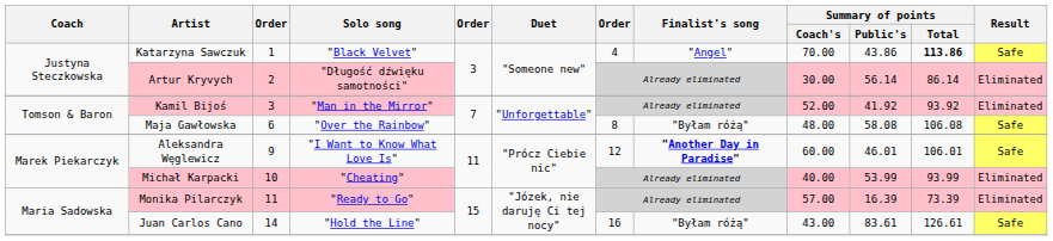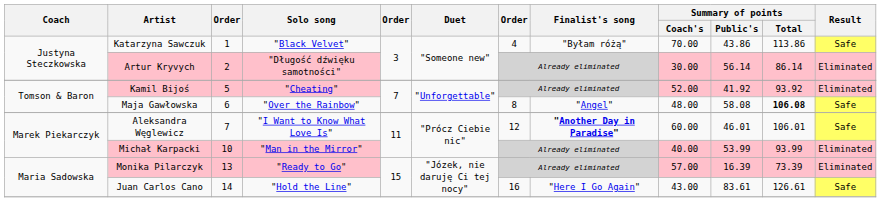Katarzyna Sawczuk | Finalist's song: "Angel" -> "Byłam różą"
Katarzyna Sawczuk | Summary of points / Total: bold -> normal
Kamil Bijoś | column 3: 3 -> 5
Kamil Bijoś | Solo song: "Man in the Mirror" -> "Cheating"
Maja Gawłowska | Finalist's song: "Byłam różą" -> "Angel"
Maja Gawłowska | Summary of points / Total: normal -> bold
Aleksandra Węglewicz | column 3: 9 -> 7
Michał Karpacki | Solo song: "Cheating" -> "Man in the Mirror"
Monika Pilarczyk | column 3: 11 -> 13
Juan Carlos Cano | Finalist's song: "Byłam różą" -> "Here I Go Again"
